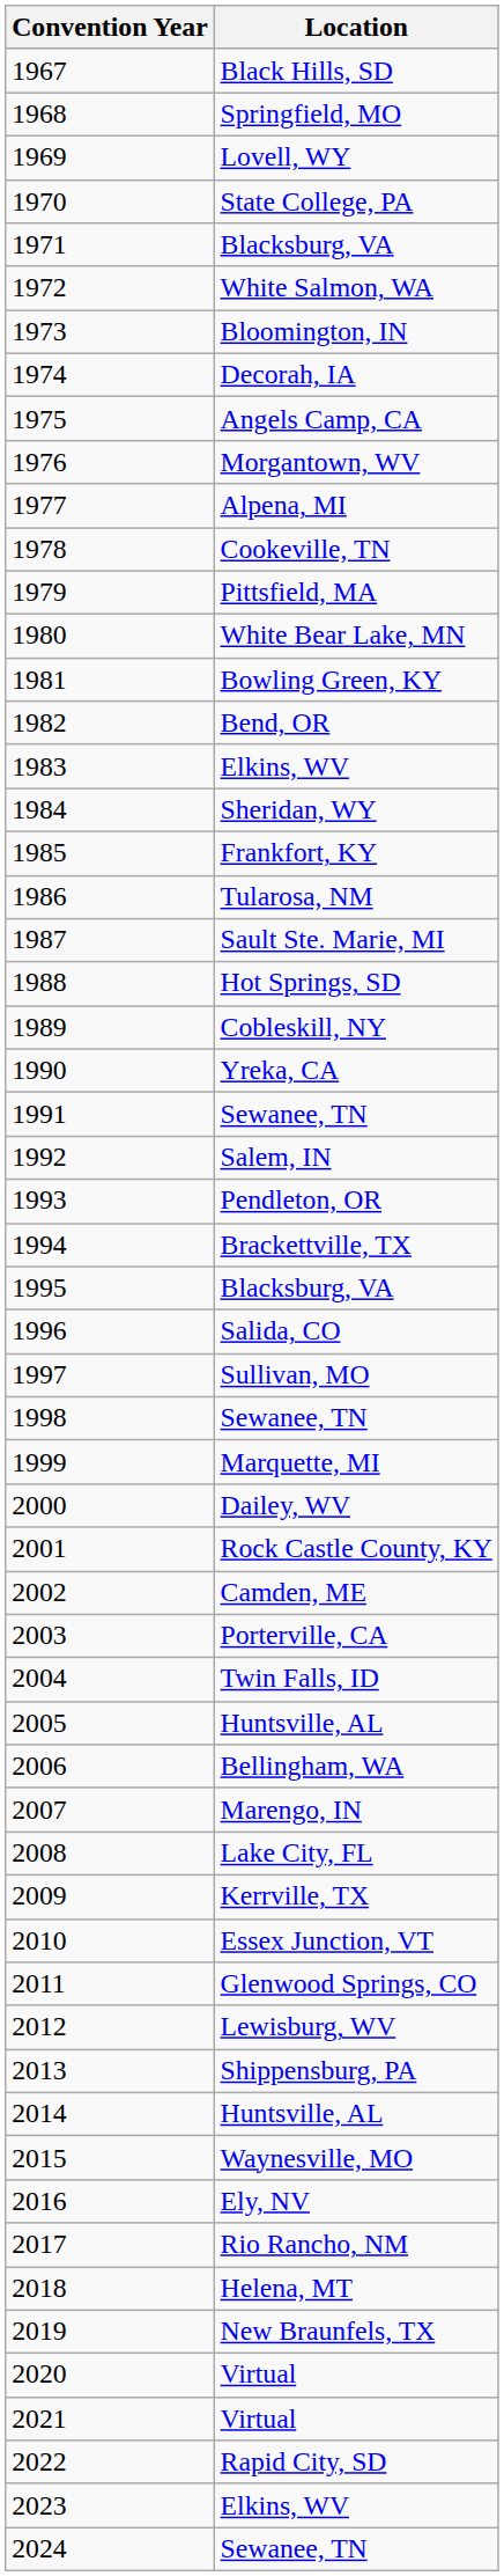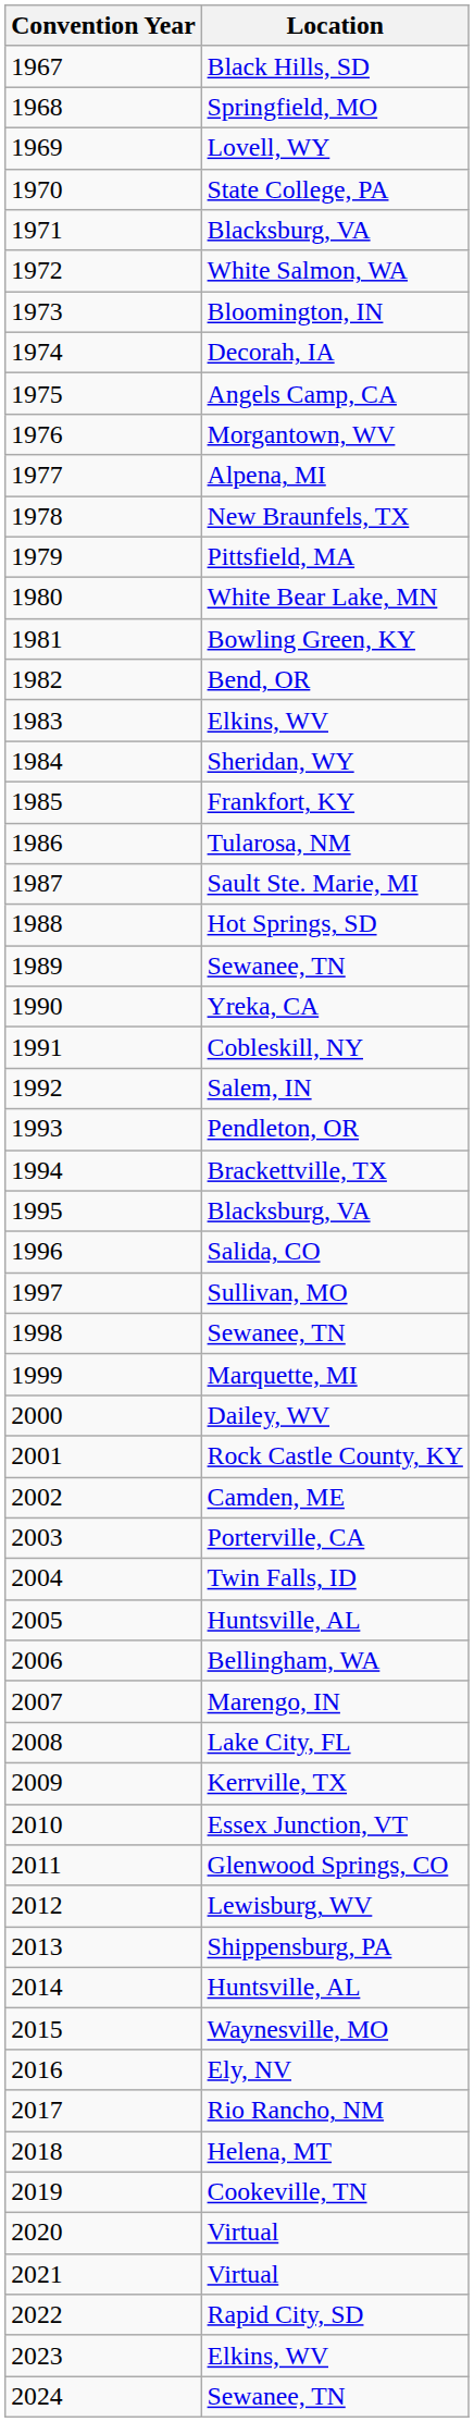1978 | Location: Cookeville, TN -> New Braunfels, TX
1989 | Location: Cobleskill, NY -> Sewanee, TN
1991 | Location: Sewanee, TN -> Cobleskill, NY
2019 | Location: New Braunfels, TX -> Cookeville, TN
